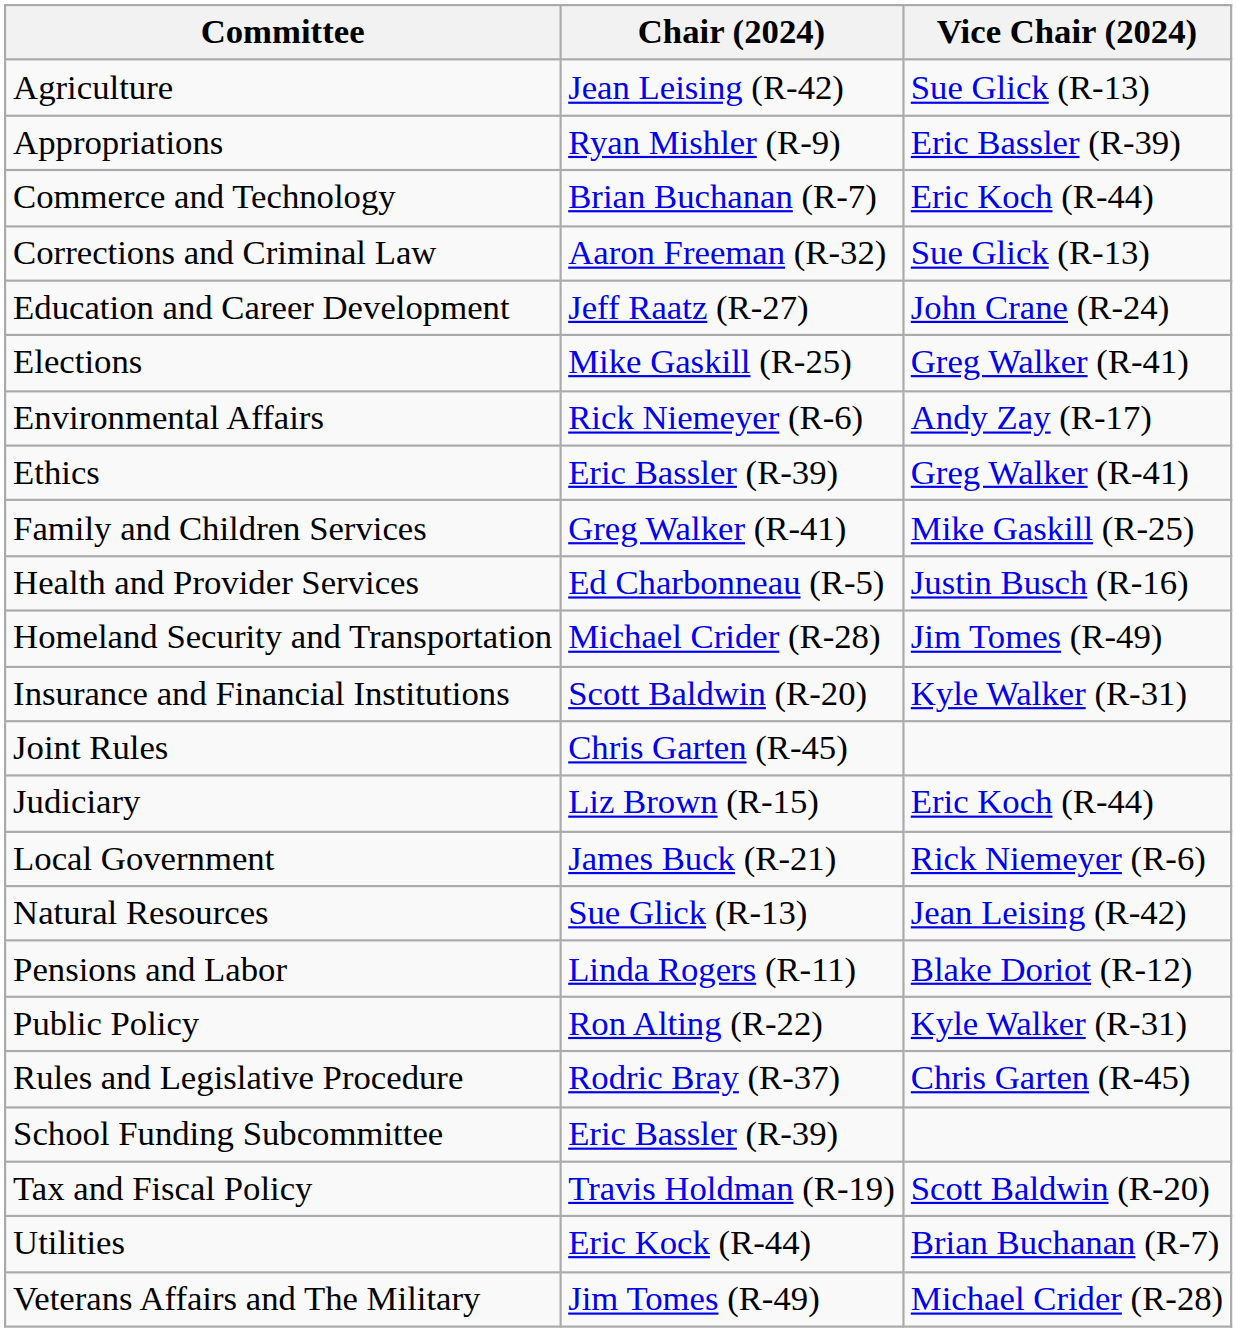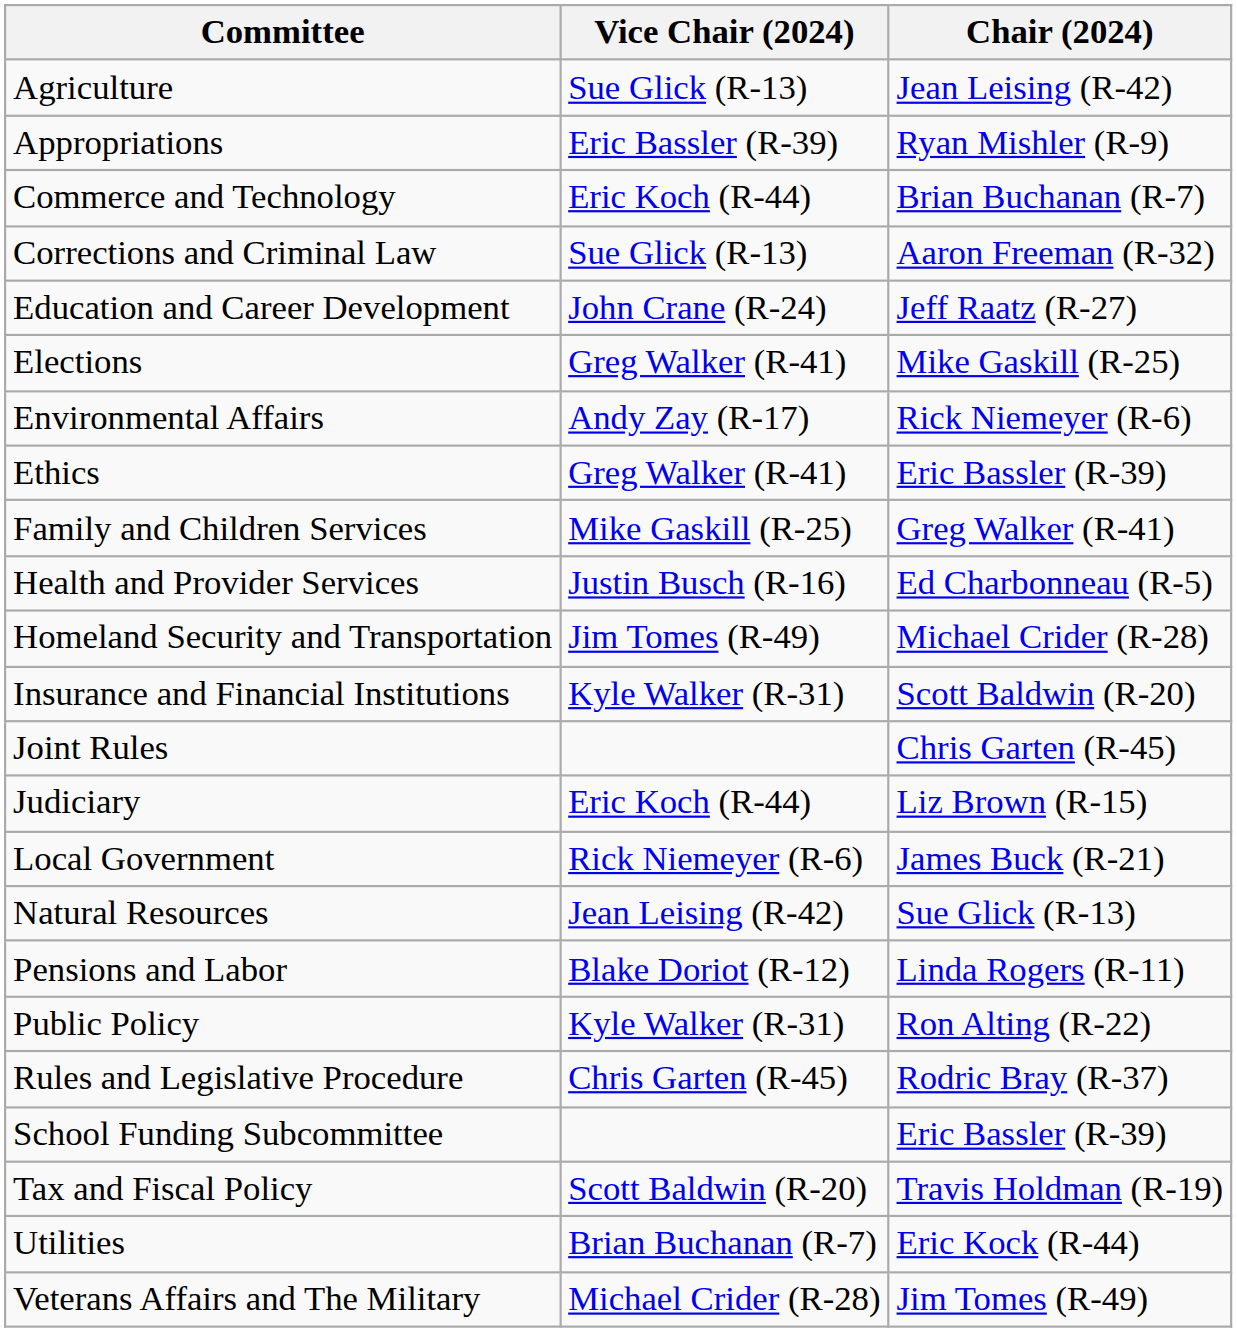columns swapped: Chair (2024) <-> Vice Chair (2024)
